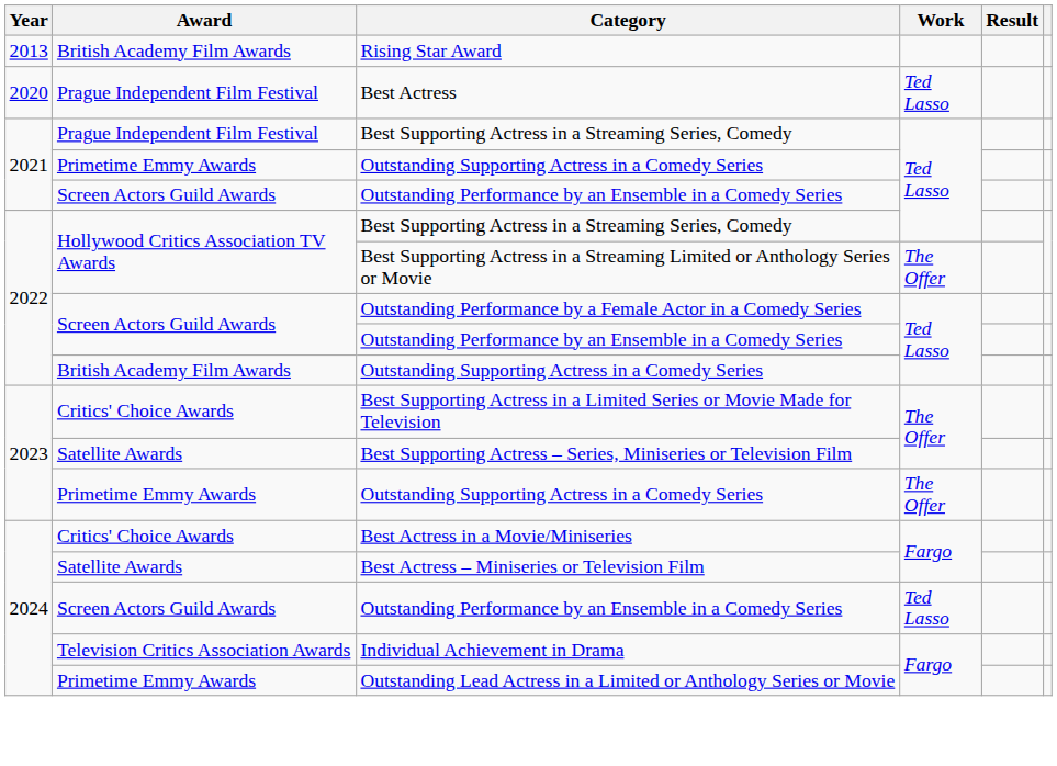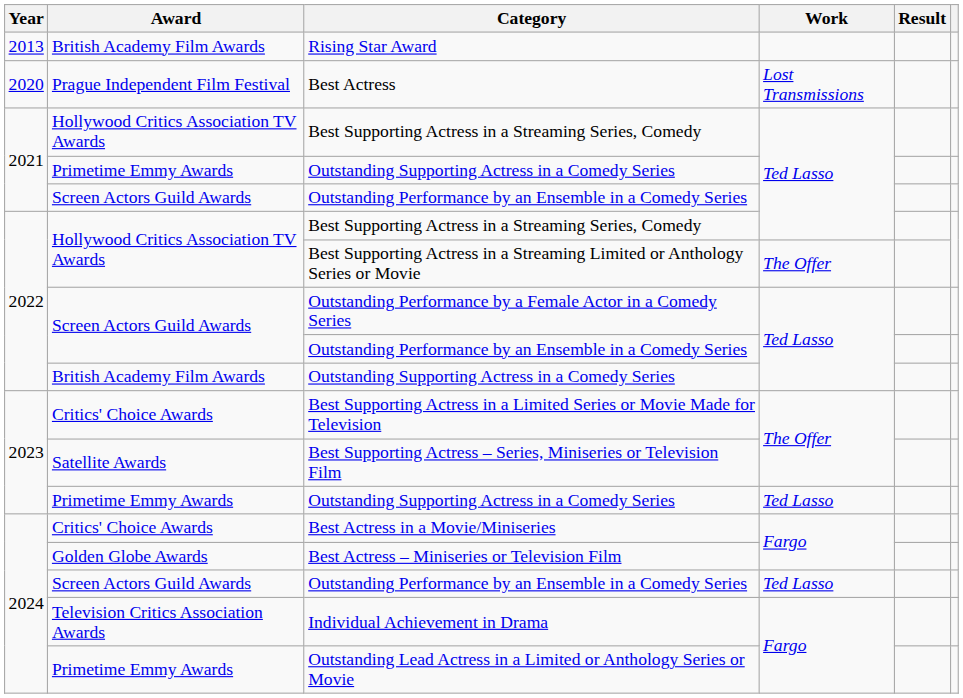Best Actress | Work: Ted Lasso -> Lost Transmissions
2021 / Best Supporting Actress in a Streaming Series, Comedy | Award: Prague Independent Film Festival -> Hollywood Critics Association TV Awards
2023 / Outstanding Supporting Actress in a Comedy Series | Work: The Offer -> Ted Lasso
Best Actress – Miniseries or Television Film | Award: Satellite Awards -> Golden Globe Awards
